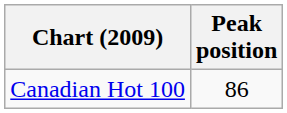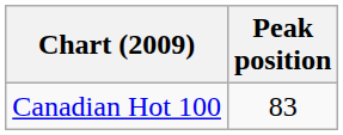Canadian Hot 100 | Peak position: 86 -> 83
